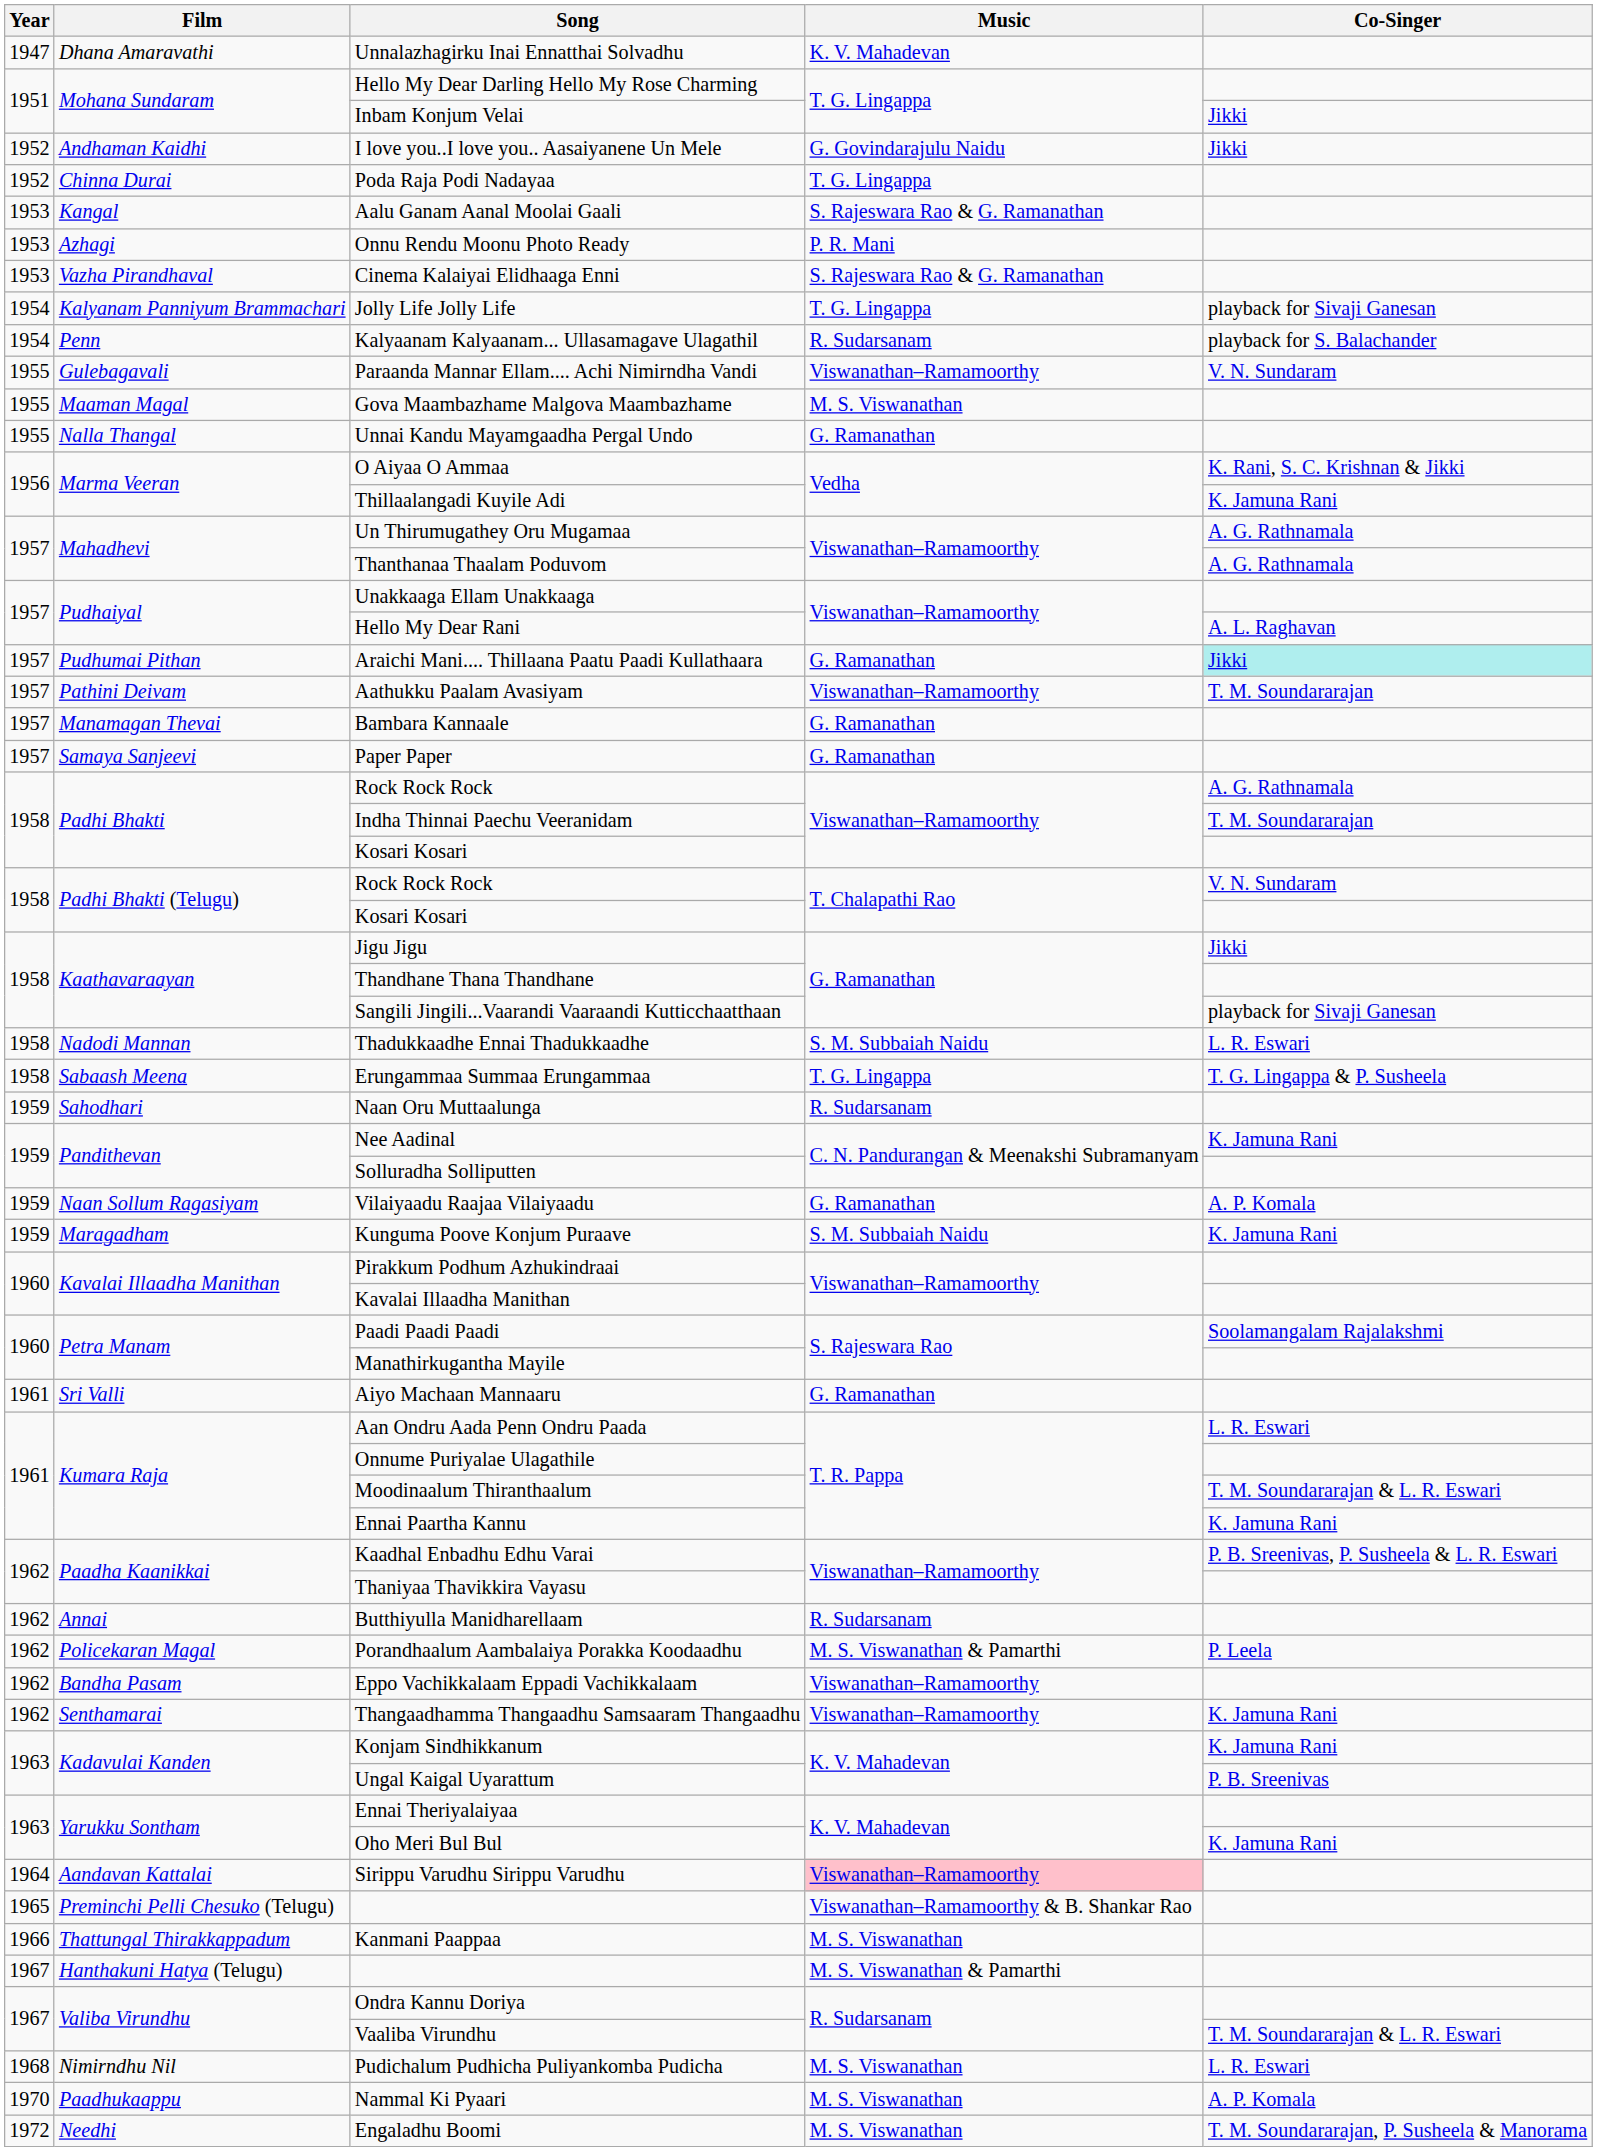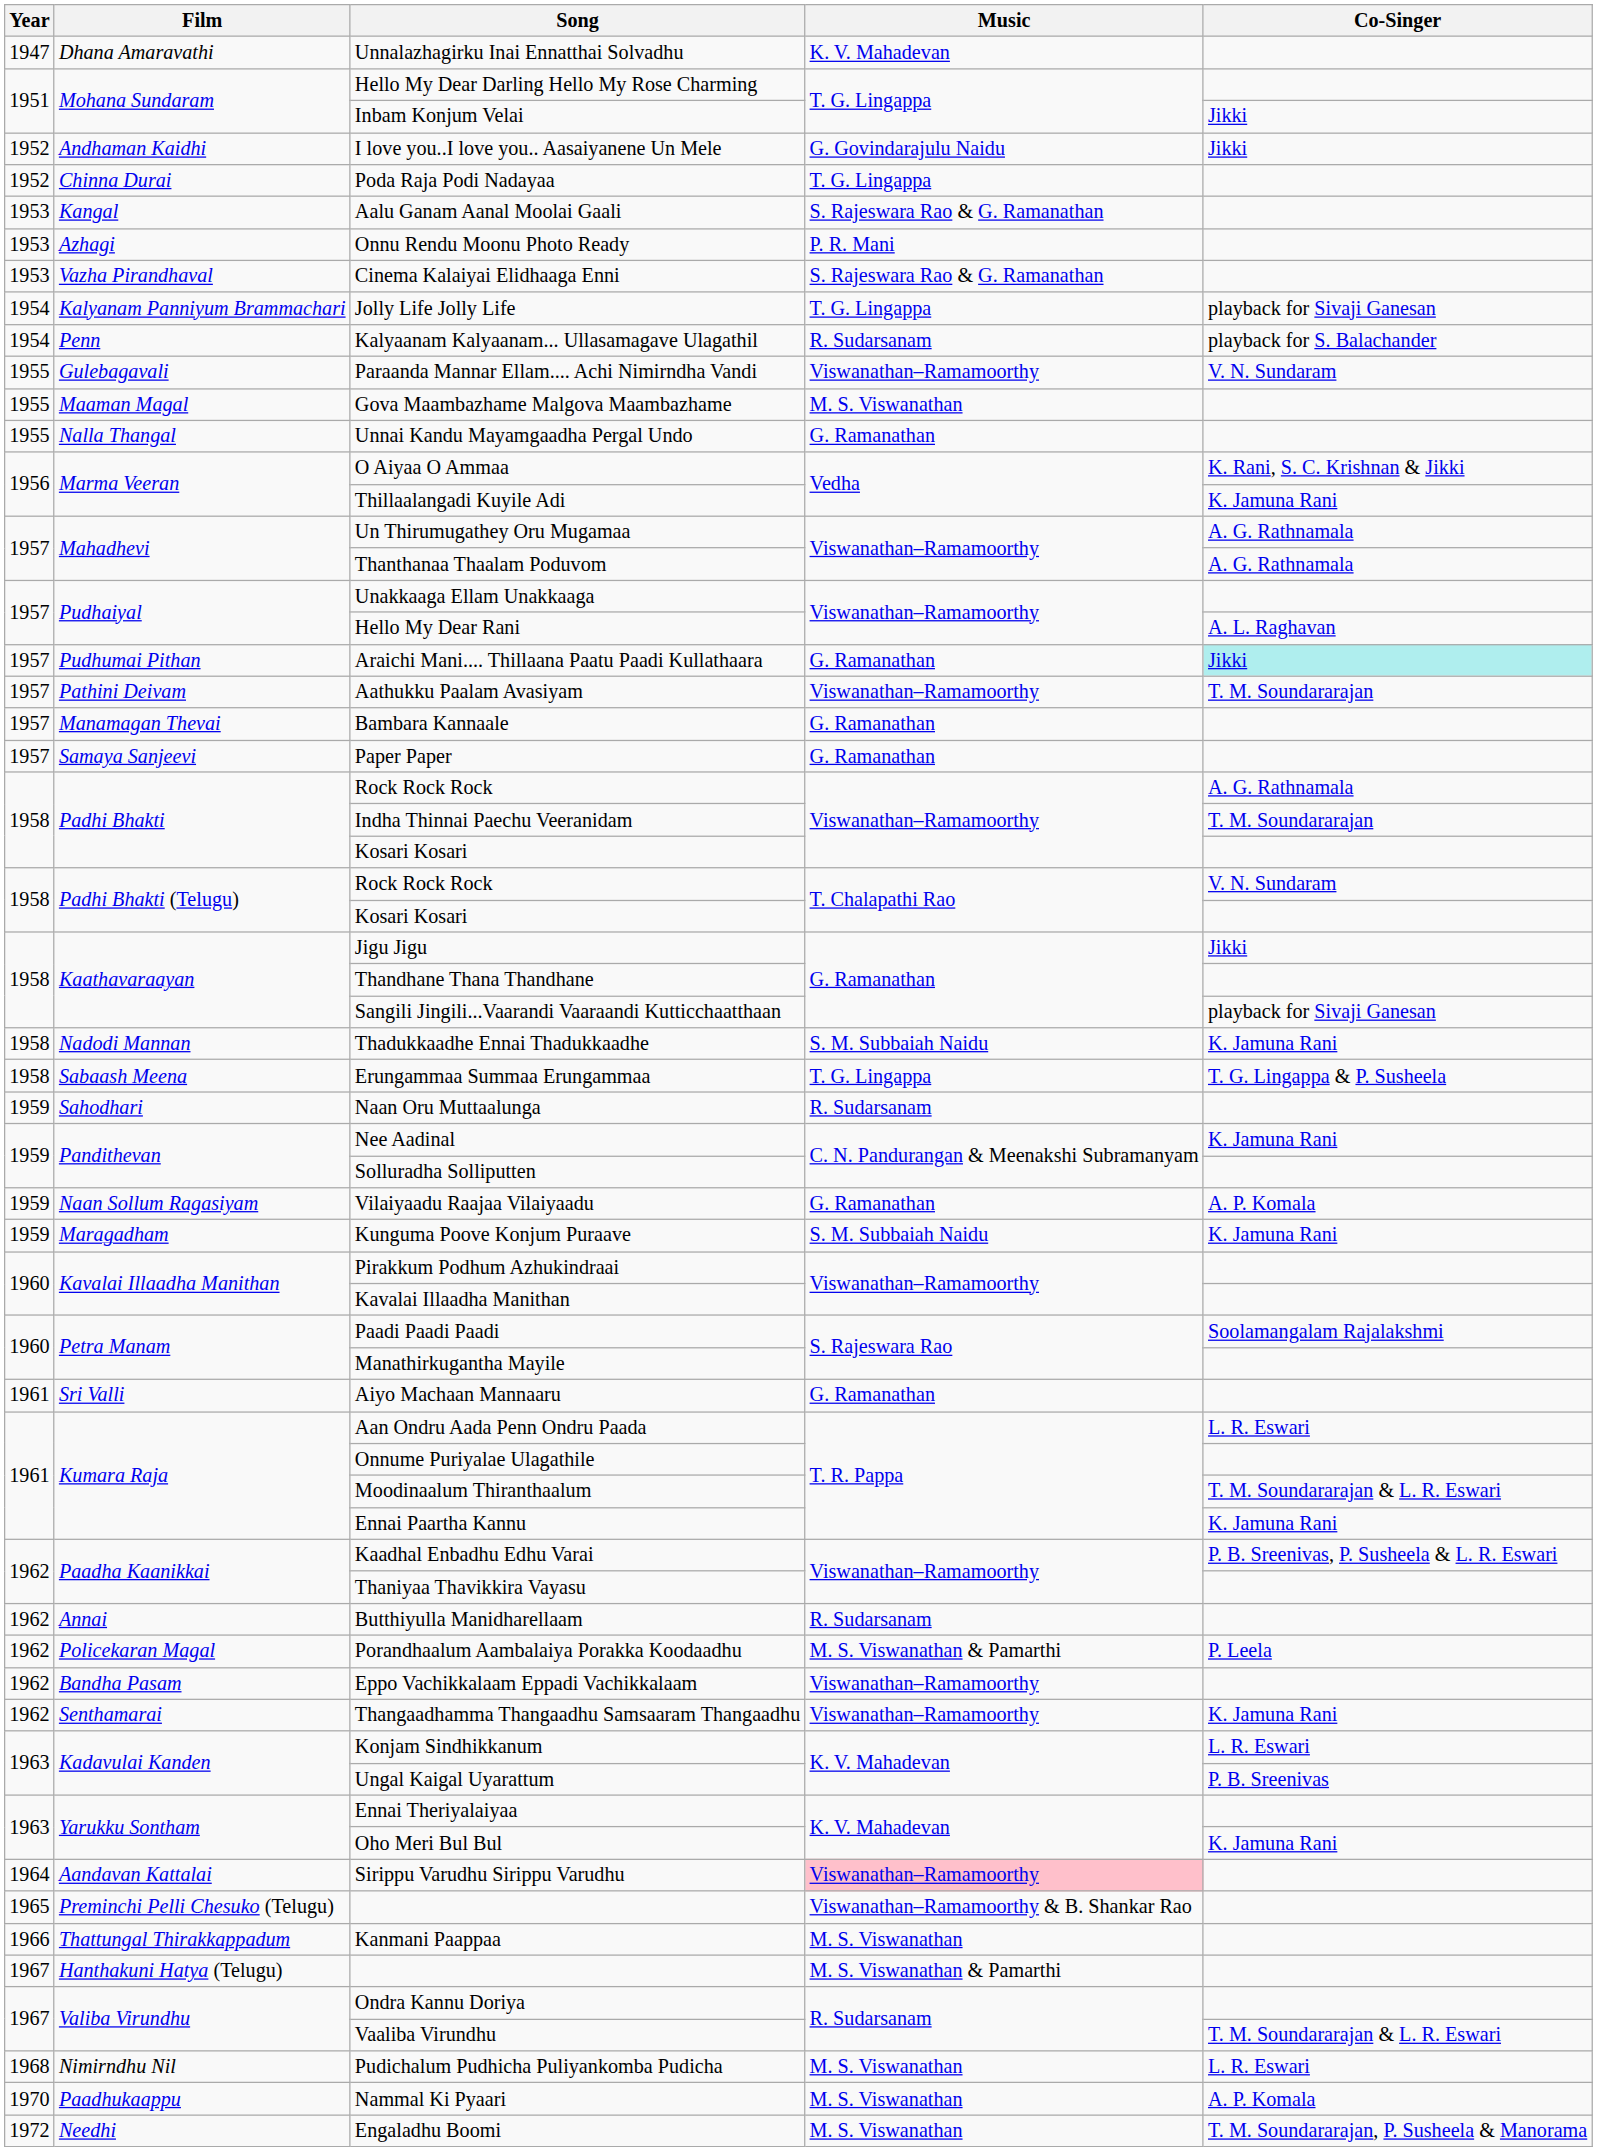Thadukkaadhe Ennai Thadukkaadhe | Co-Singer: L. R. Eswari -> K. Jamuna Rani
Konjam Sindhikkanum | Co-Singer: K. Jamuna Rani -> L. R. Eswari
